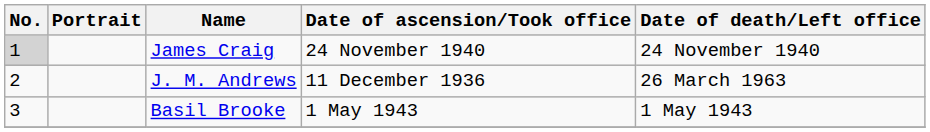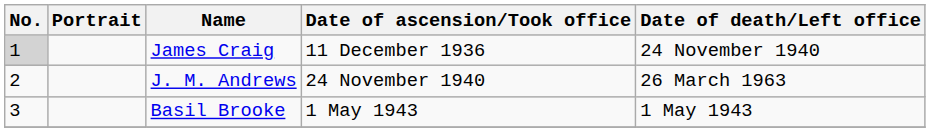James Craig | Date of ascension/Took office: 24 November 1940 -> 11 December 1936
J. M. Andrews | Date of ascension/Took office: 11 December 1936 -> 24 November 1940
